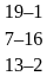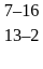- row: 19–1
